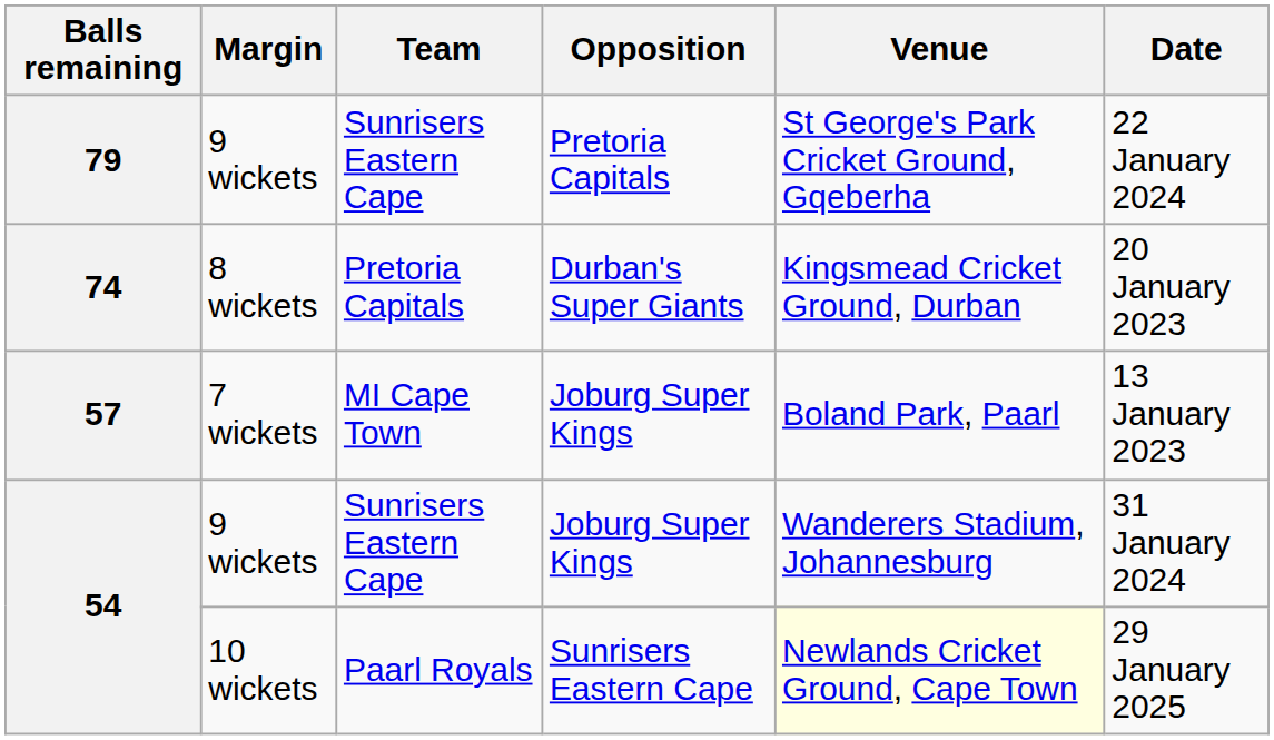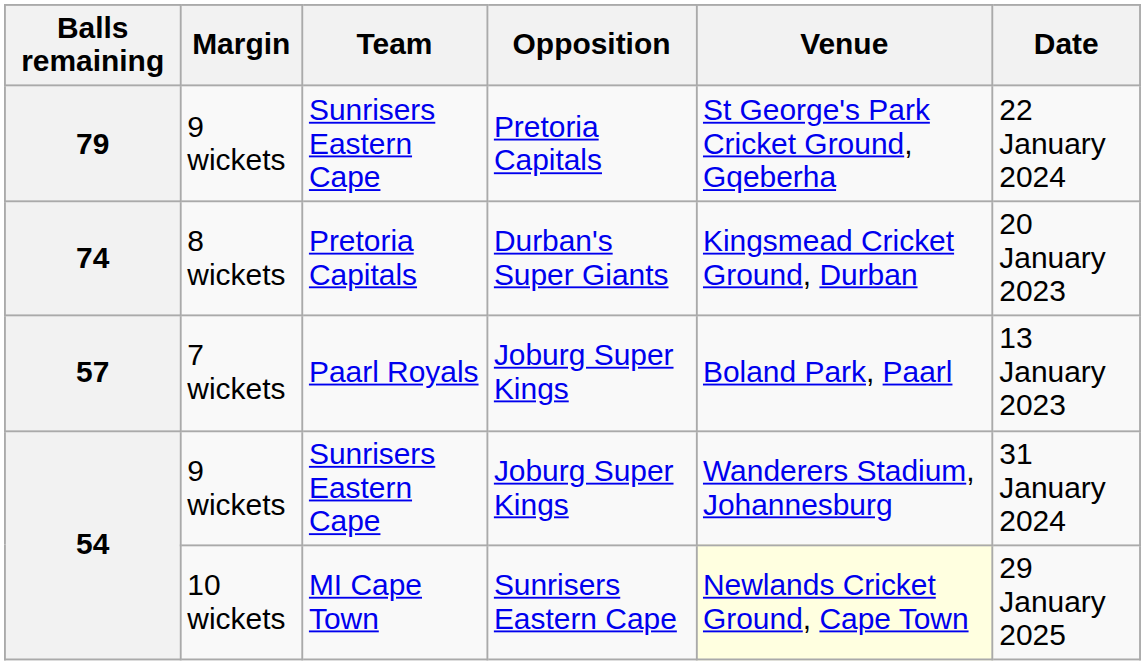57 | Team: MI Cape Town -> Paarl Royals
54 / 10 wickets | Team: Paarl Royals -> MI Cape Town
